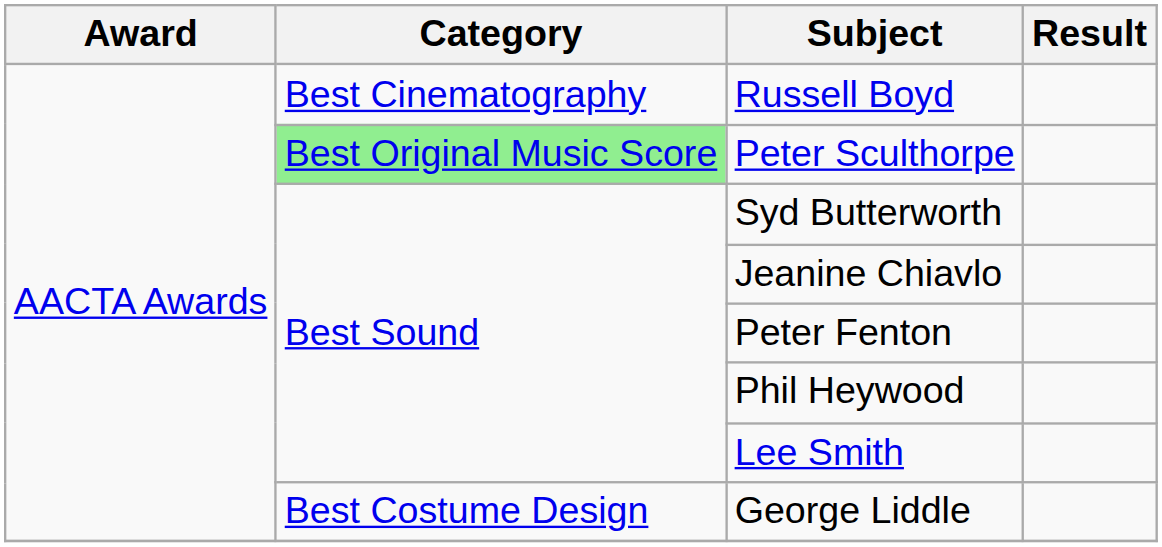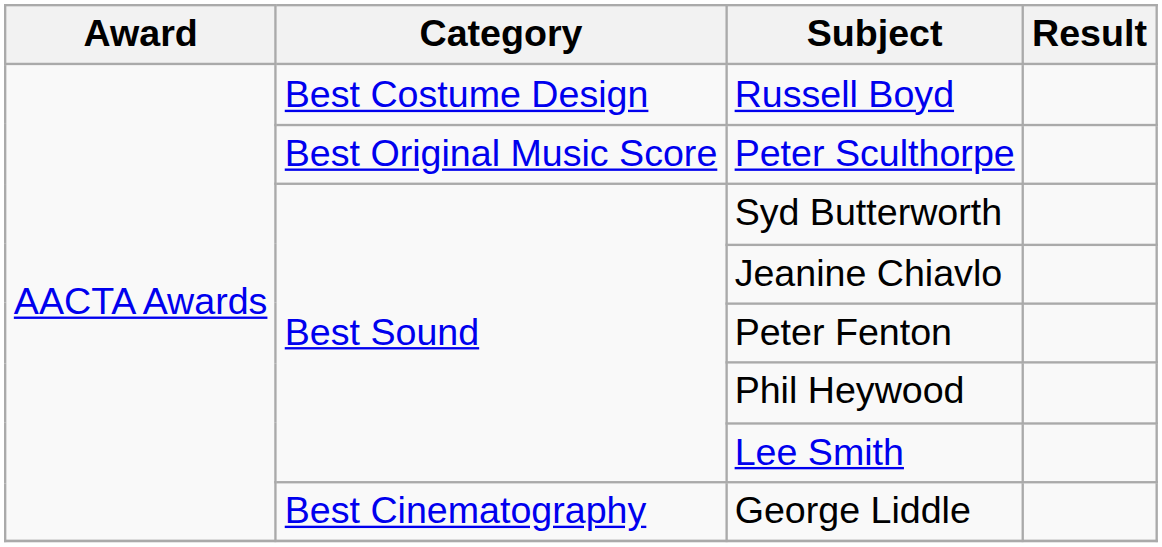Russell Boyd | Category: Best Cinematography -> Best Costume Design
Peter Sculthorpe | Category: lightgreen background -> no background
George Liddle | Category: Best Costume Design -> Best Cinematography
